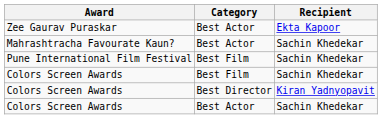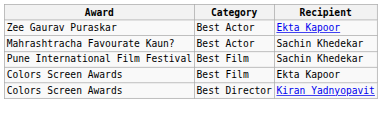Colors Screen Awards / Best Film | Recipient: Sachin Khedekar -> Ekta Kapoor
- row: Colors Screen Awards | Best Actor | Sachin Khedekar
